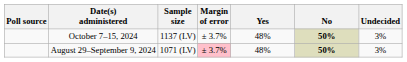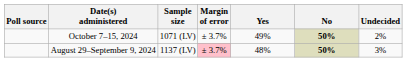October 7–15, 2024 | Sample size: 1137 (LV) -> 1071 (LV)
October 7–15, 2024 | Yes: 48% -> 49%
October 7–15, 2024 | Undecided: 3% -> 2%
August 29–September 9, 2024 | Sample size: 1071 (LV) -> 1137 (LV)
